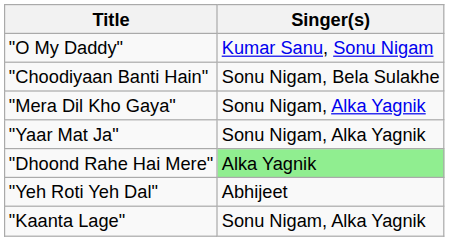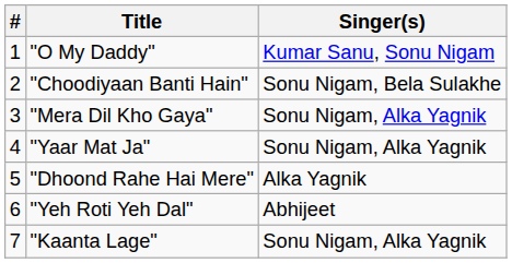+ column: # | 1 | 2 | 3 | 4 | 5 | 6 | 7
"Dhoond Rahe Hai Mere" | Singer(s): lightgreen background -> no background
